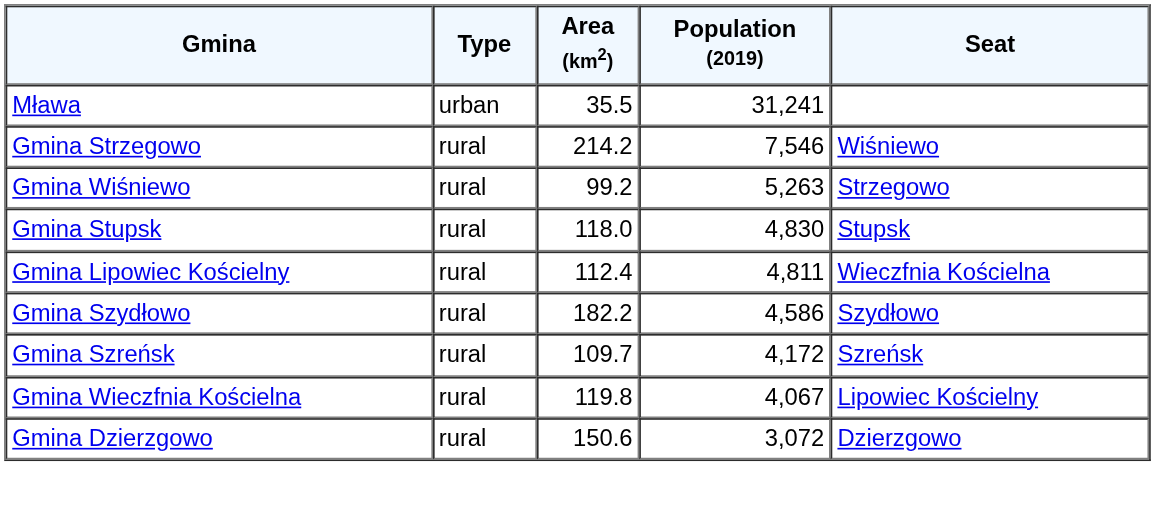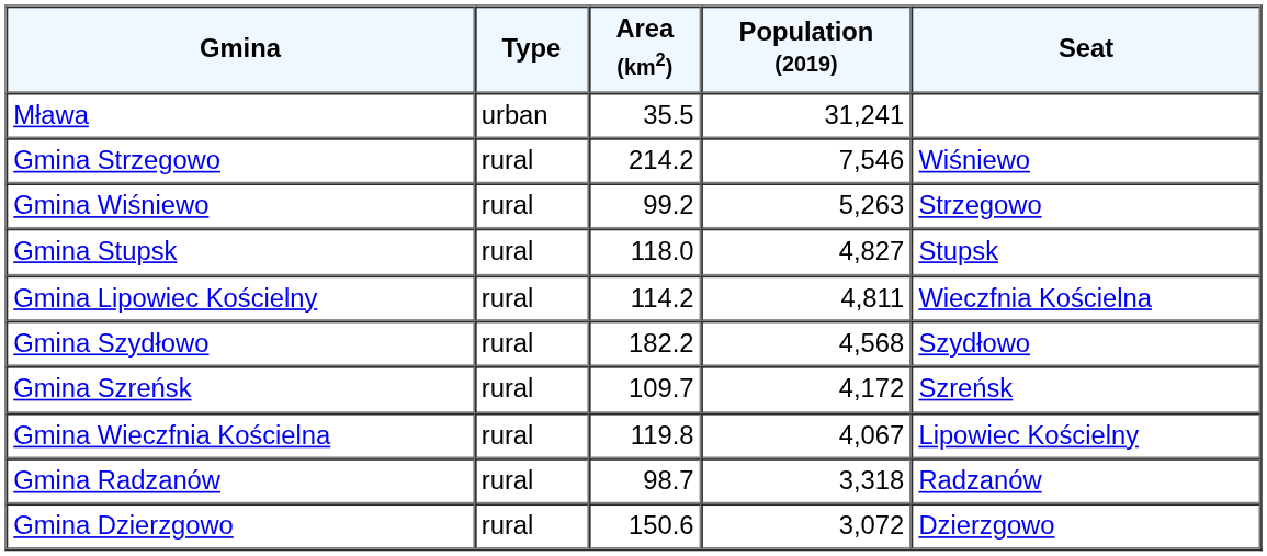Gmina Stupsk | Population (2019): 4,830 -> 4,827
Gmina Lipowiec Kościelny | Area (km2): 112.4 -> 114.2
Gmina Szydłowo | Population (2019): 4,586 -> 4,568
+ row: Gmina Radzanów | rural | 98.7 | 3,318 | Radzanów
